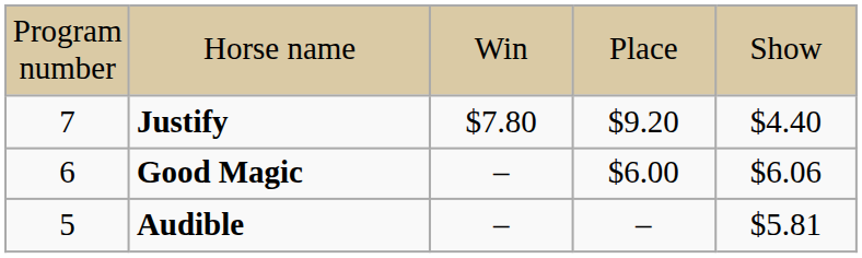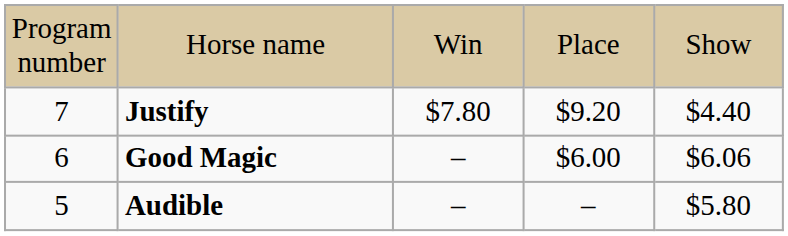Audible | column 5: $5.81 -> $5.80
